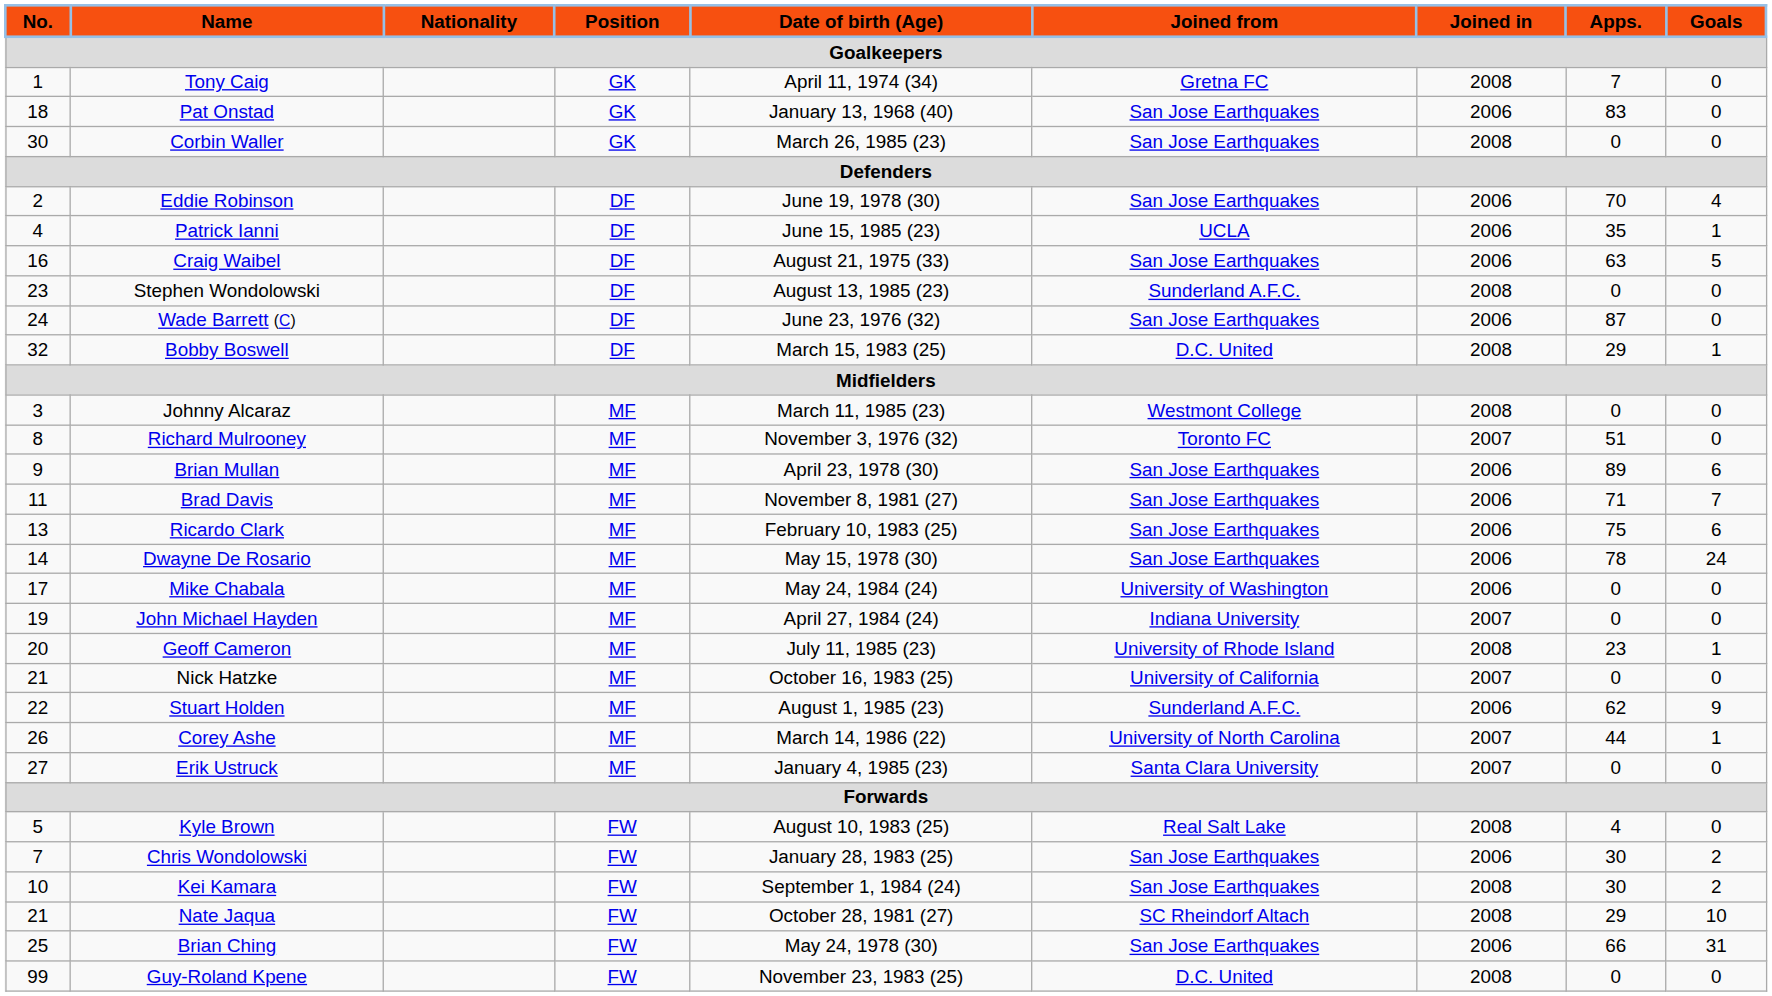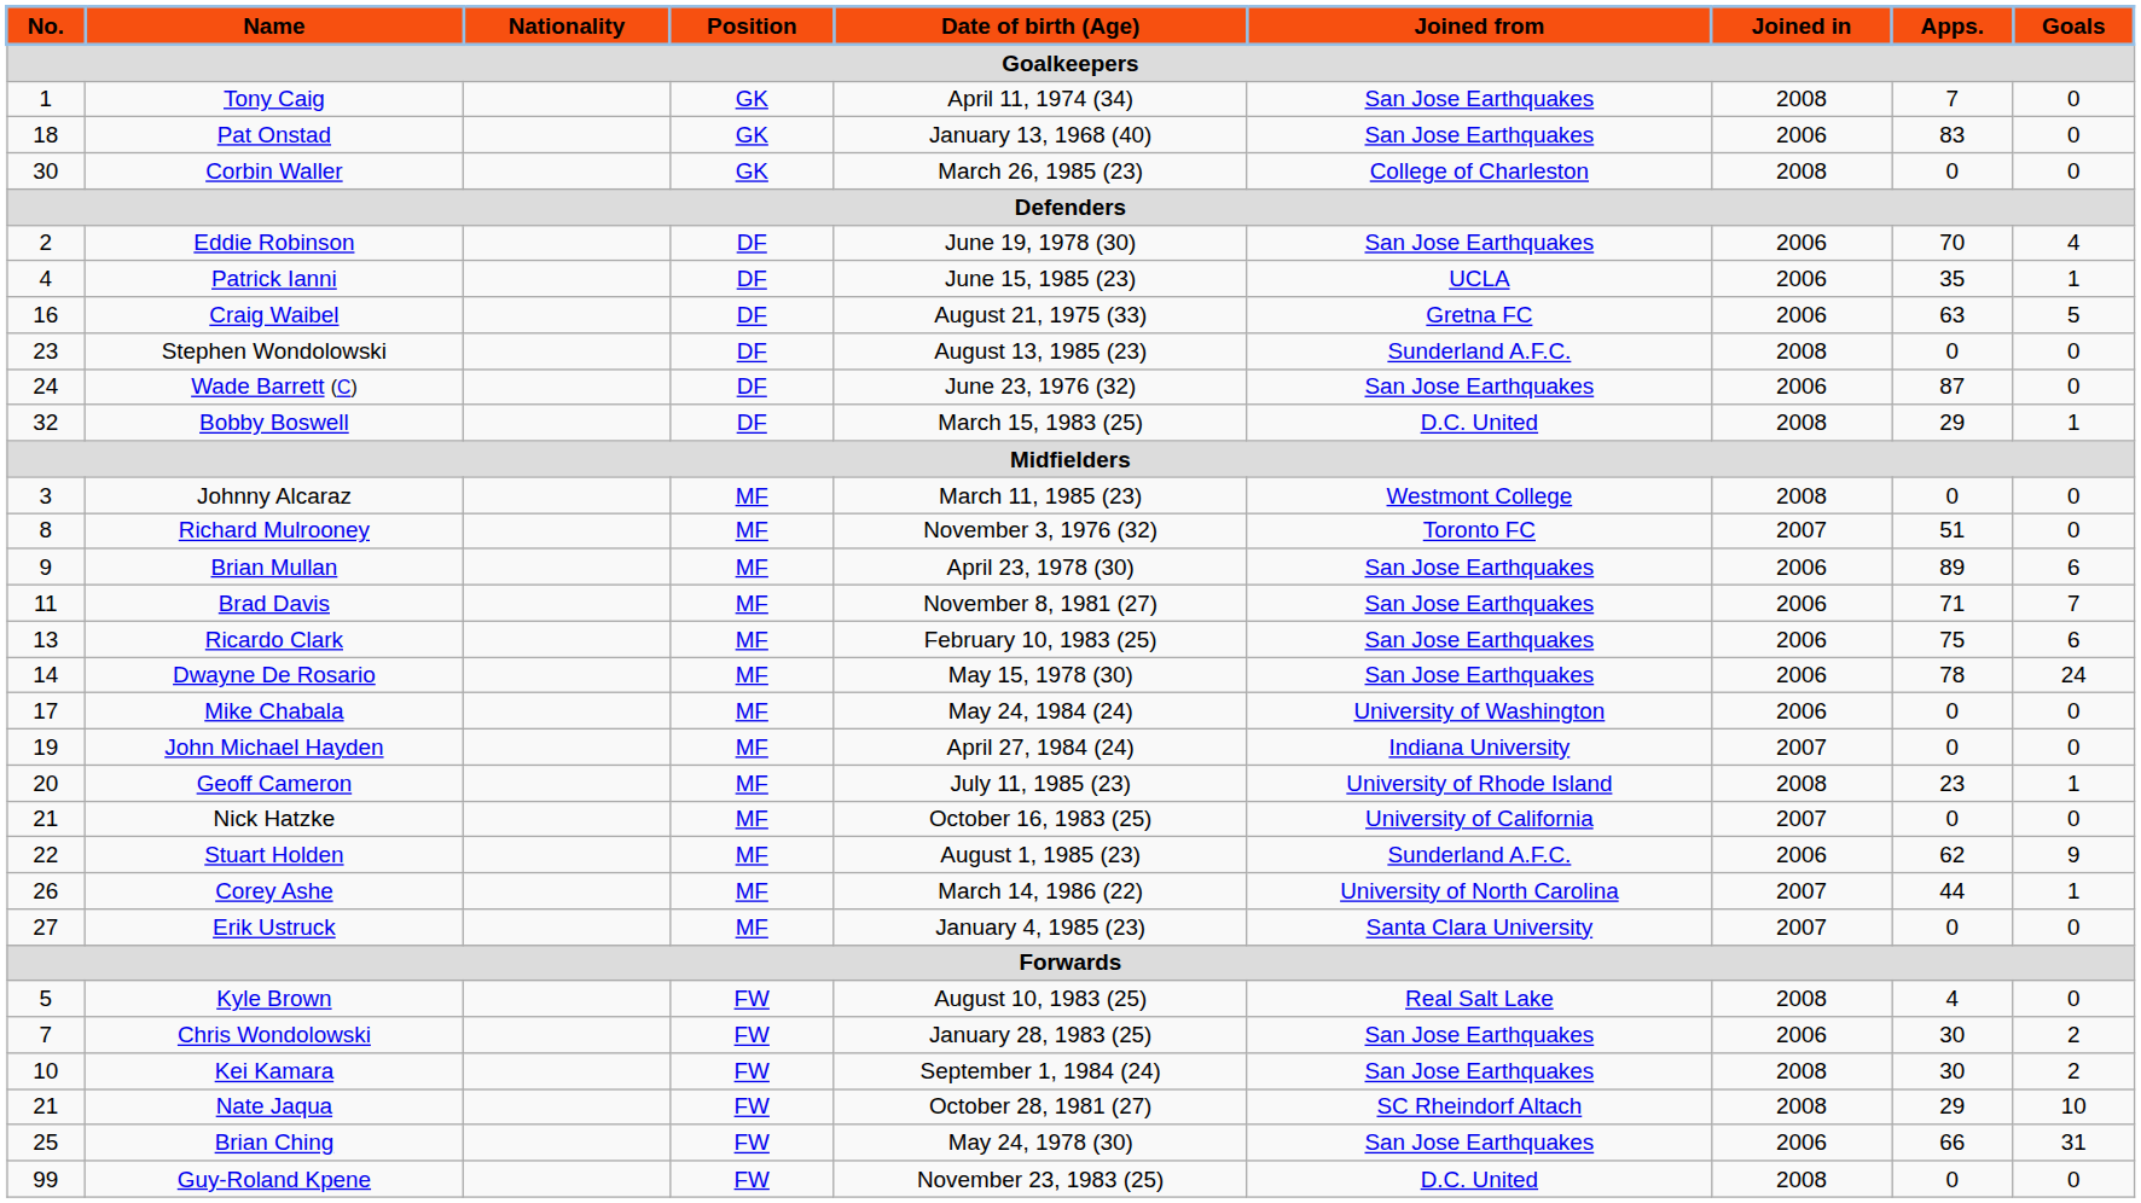Tony Caig | Joined from: Gretna FC -> San Jose Earthquakes
Corbin Waller | Joined from: San Jose Earthquakes -> College of Charleston
Craig Waibel | Joined from: San Jose Earthquakes -> Gretna FC
